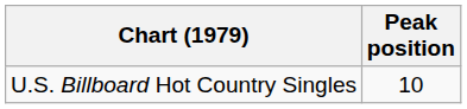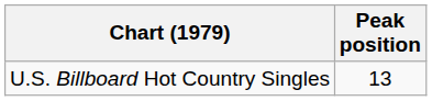U.S. Billboard Hot Country Singles | Peak position: 10 -> 13
